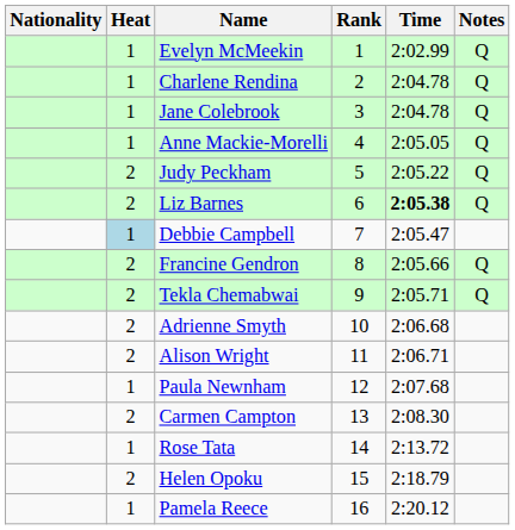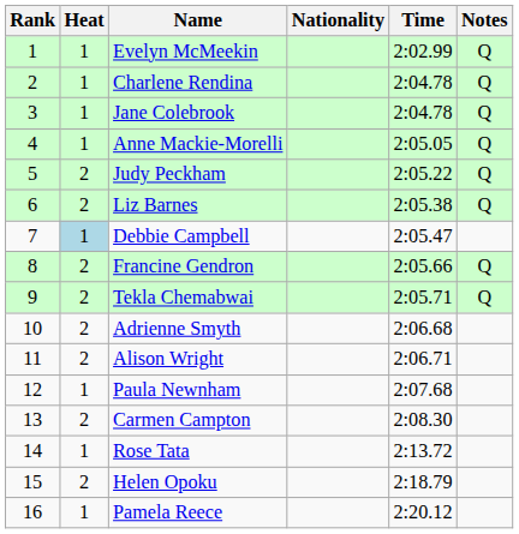columns swapped: Rank <-> Nationality
Liz Barnes | Time: bold -> normal
